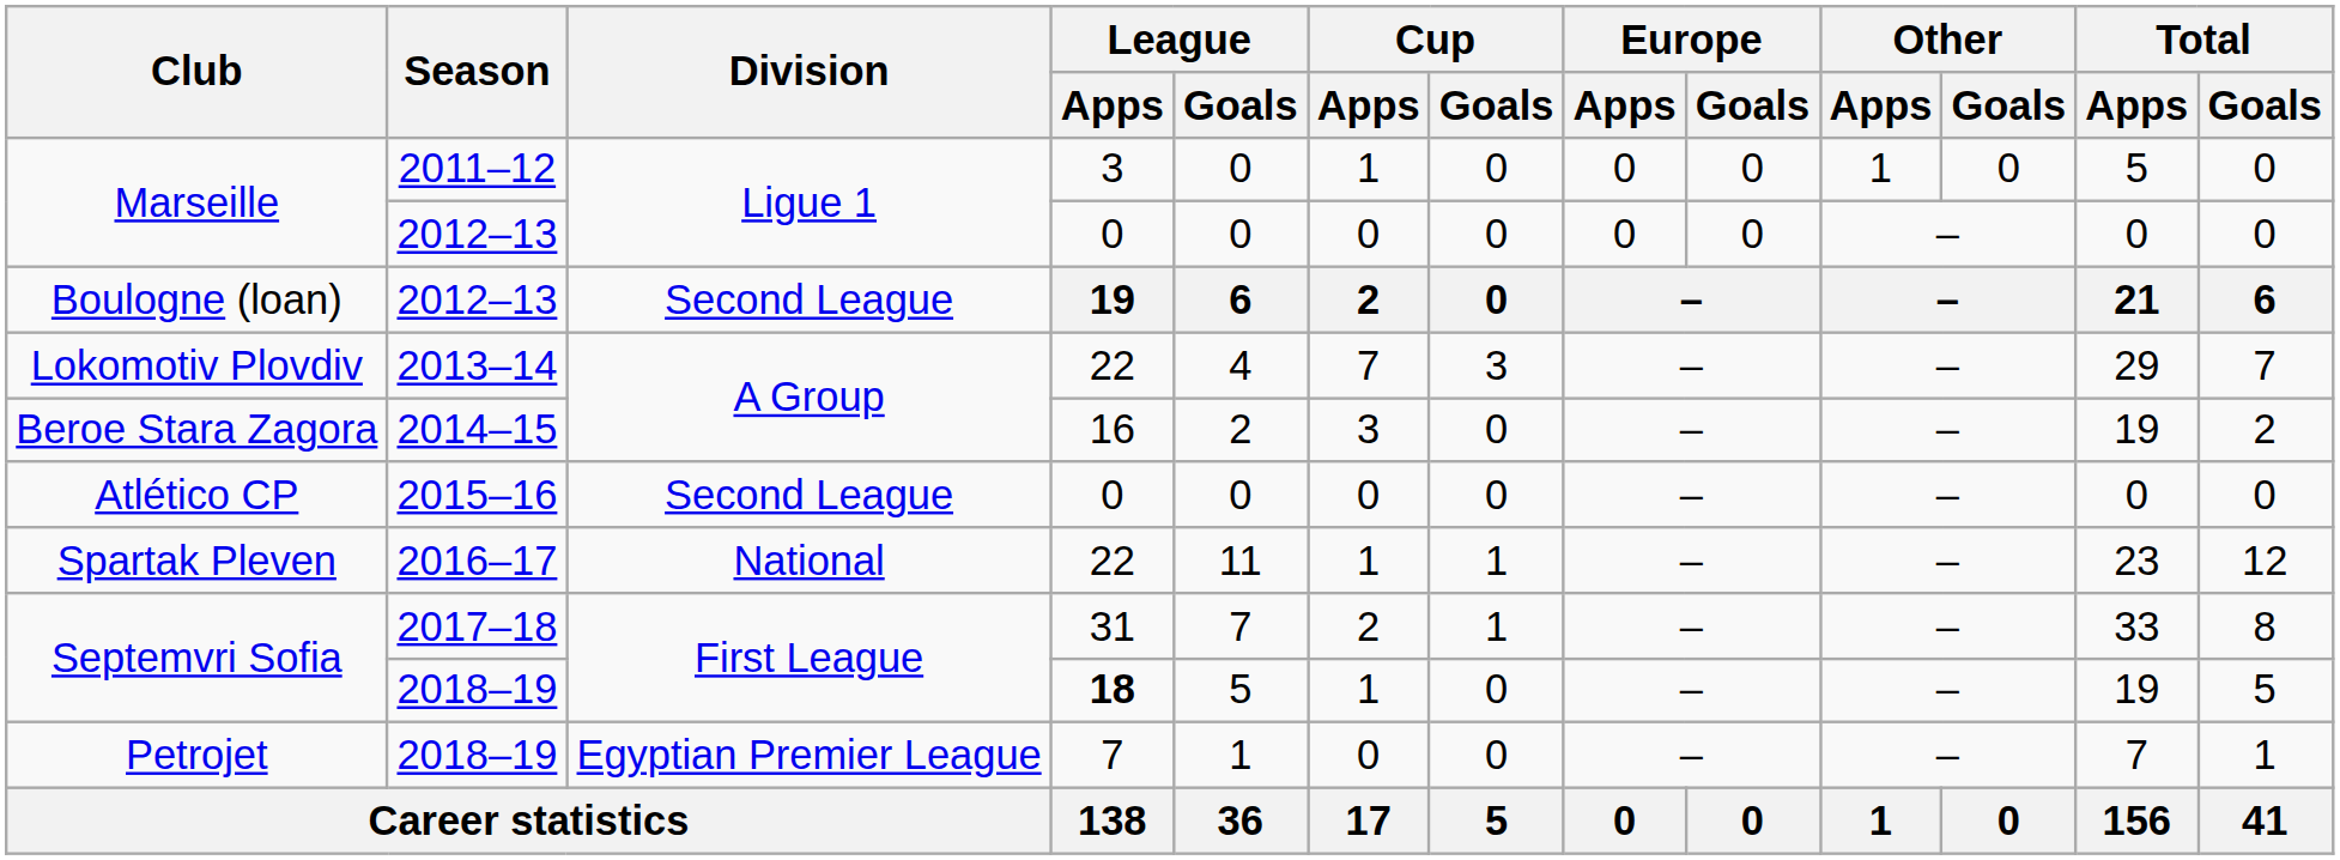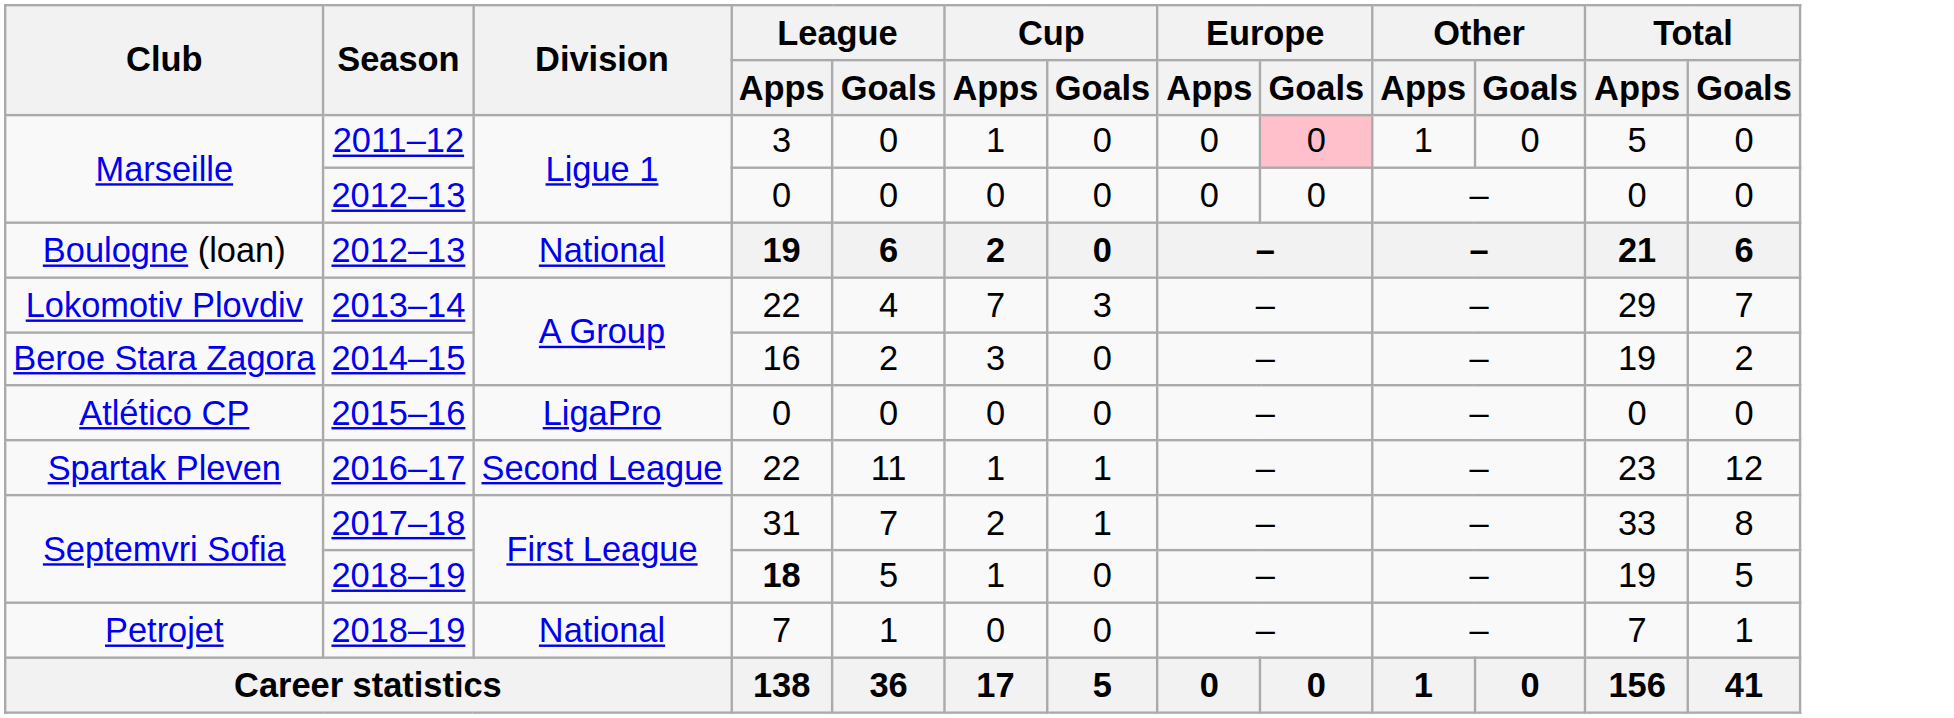Marseille / 2011–12 | Europe / Goals: no background -> pink background
Boulogne (loan) | Division: Second League -> National
Atlético CP | Division: Second League -> LigaPro
Spartak Pleven | Division: National -> Second League
Petrojet | Division: Egyptian Premier League -> National
